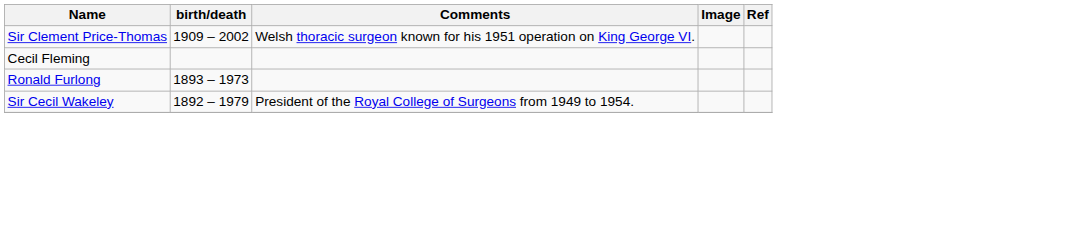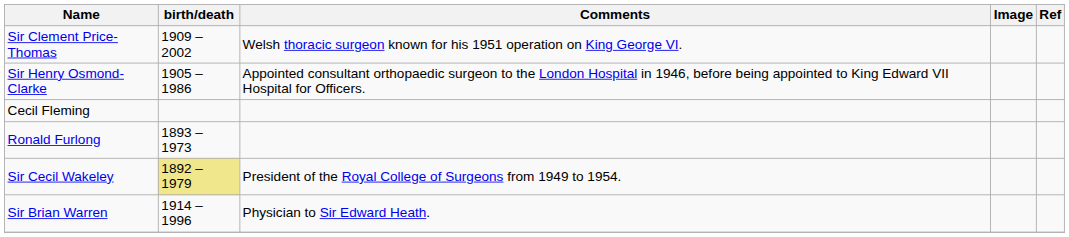+ row: Sir Henry Osmond-Clarke | 1905 – 1986 | Appointed consultant orthopaedic surgeon to the London Hospital in 1946, before being appointed to King Edward VII Hospital for Officers.
Sir Cecil Wakeley | birth/death: no background -> khaki background
+ row: Sir Brian Warren | 1914 – 1996 | Physician to Sir Edward Heath.
